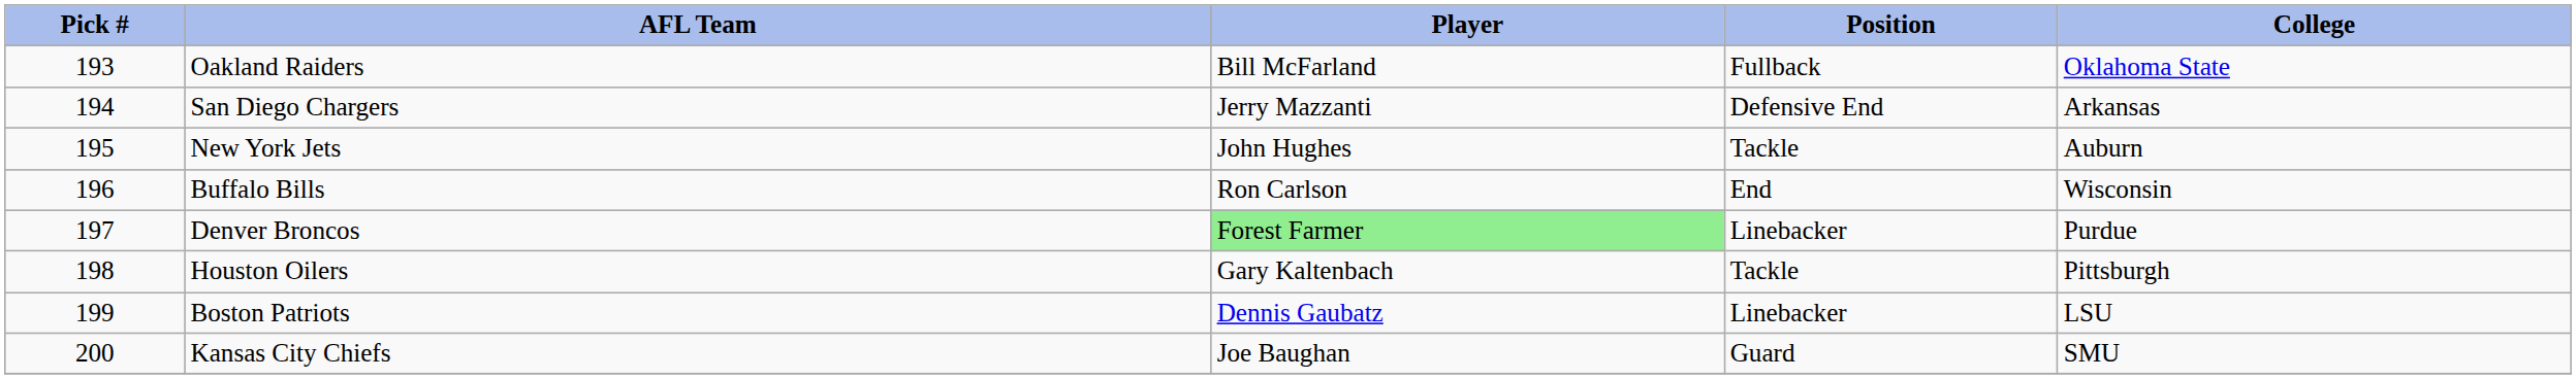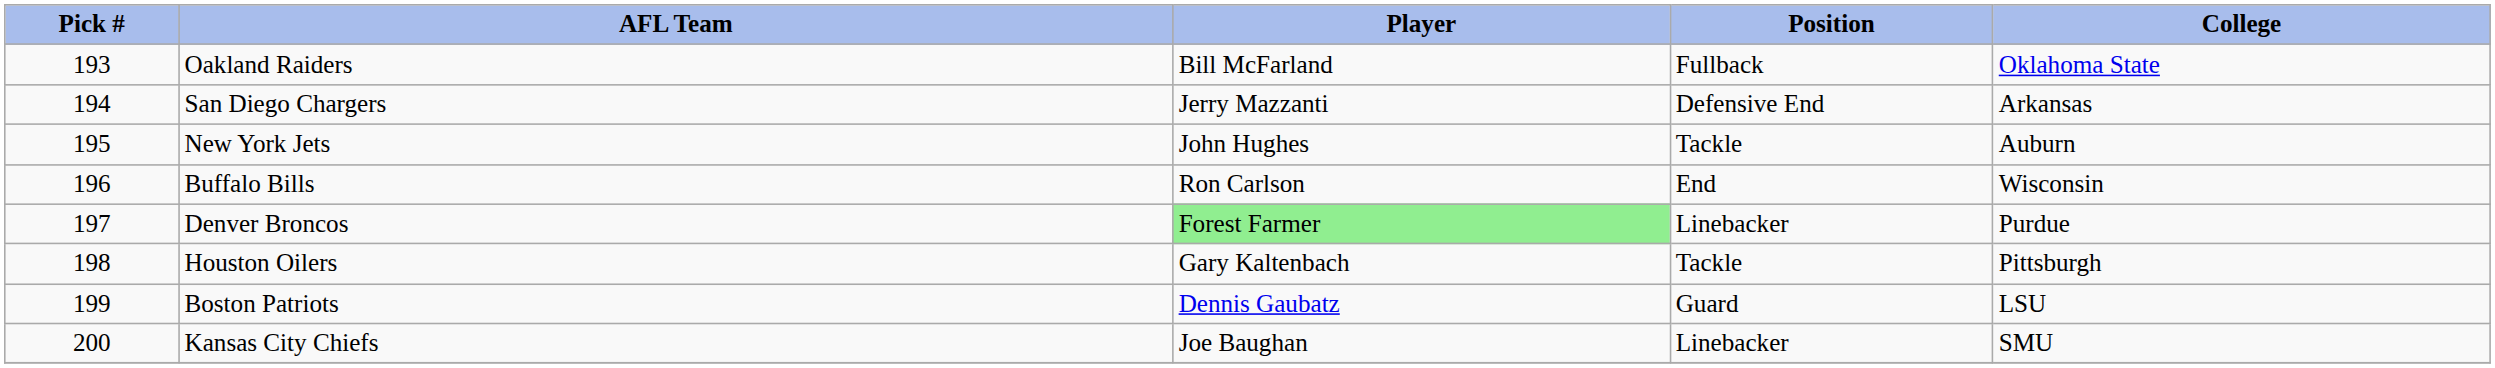Boston Patriots | Position: Linebacker -> Guard
Kansas City Chiefs | Position: Guard -> Linebacker
